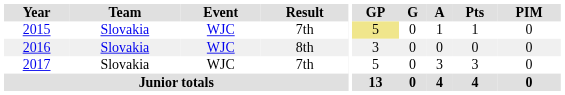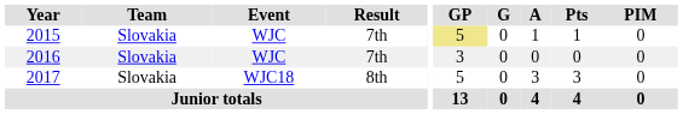2016 | Result: 8th -> 7th
2017 | Event: WJC -> WJC18
2017 | Result: 7th -> 8th
